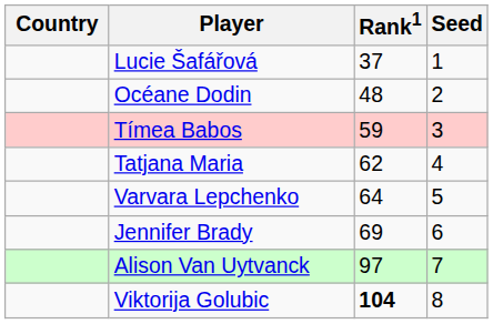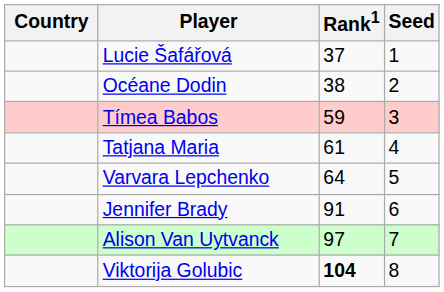Océane Dodin | Rank1: 48 -> 38
Tatjana Maria | Rank1: 62 -> 61
Jennifer Brady | Rank1: 69 -> 91
